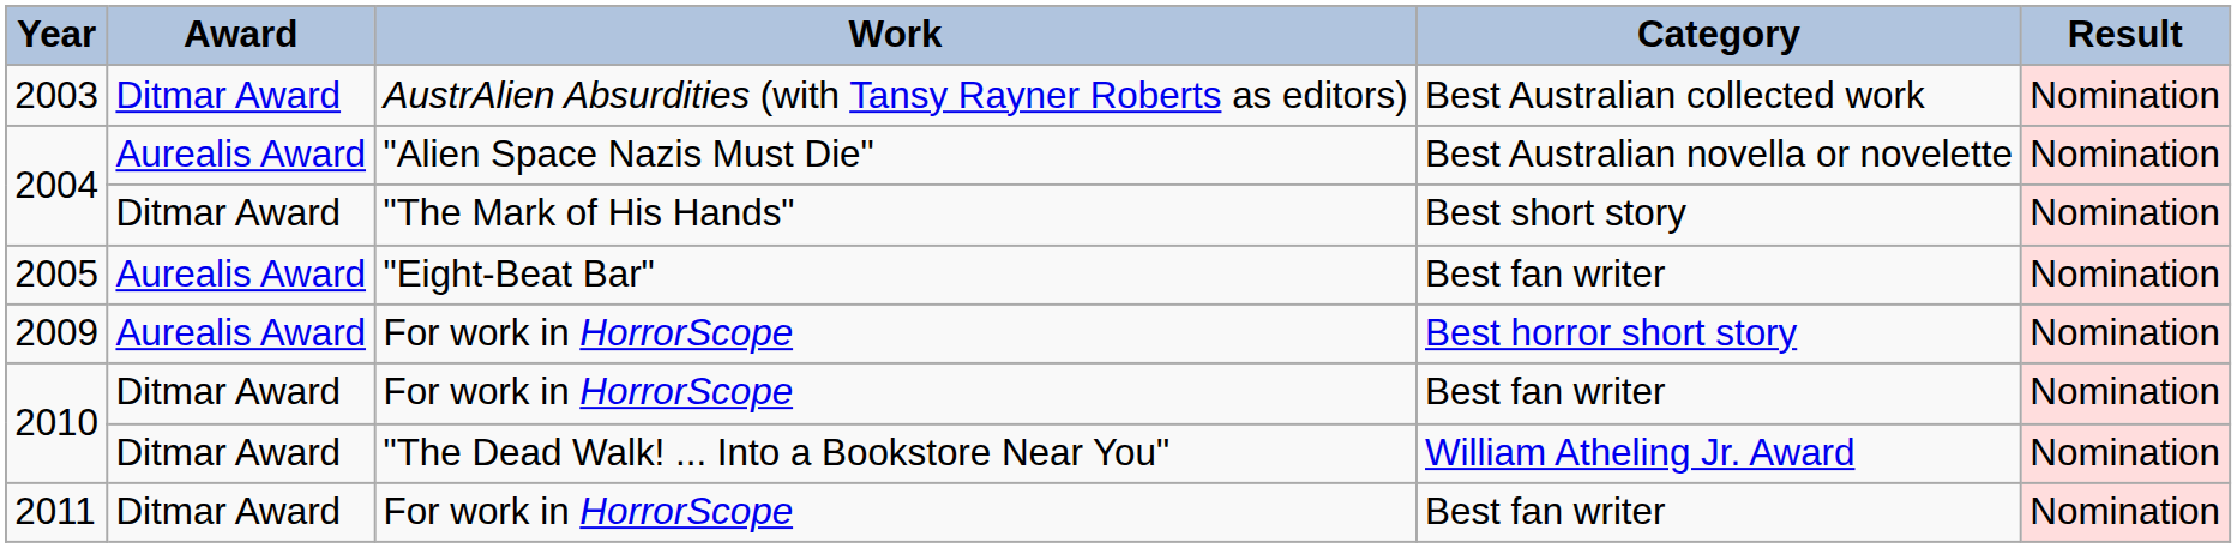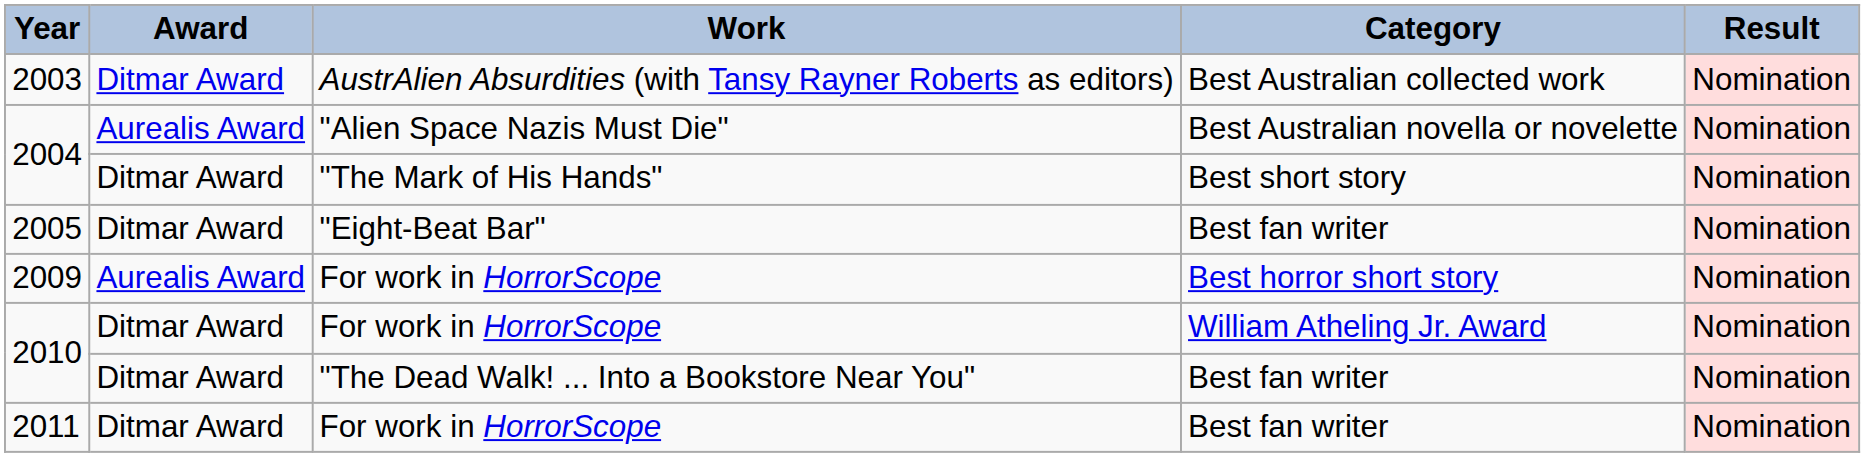2005 | Award: Aurealis Award -> Ditmar Award
2010 / For work in HorrorScope | Category: Best fan writer -> William Atheling Jr. Award
2010 / "The Dead Walk! ... Into a Bookstore Near You" | Category: William Atheling Jr. Award -> Best fan writer
